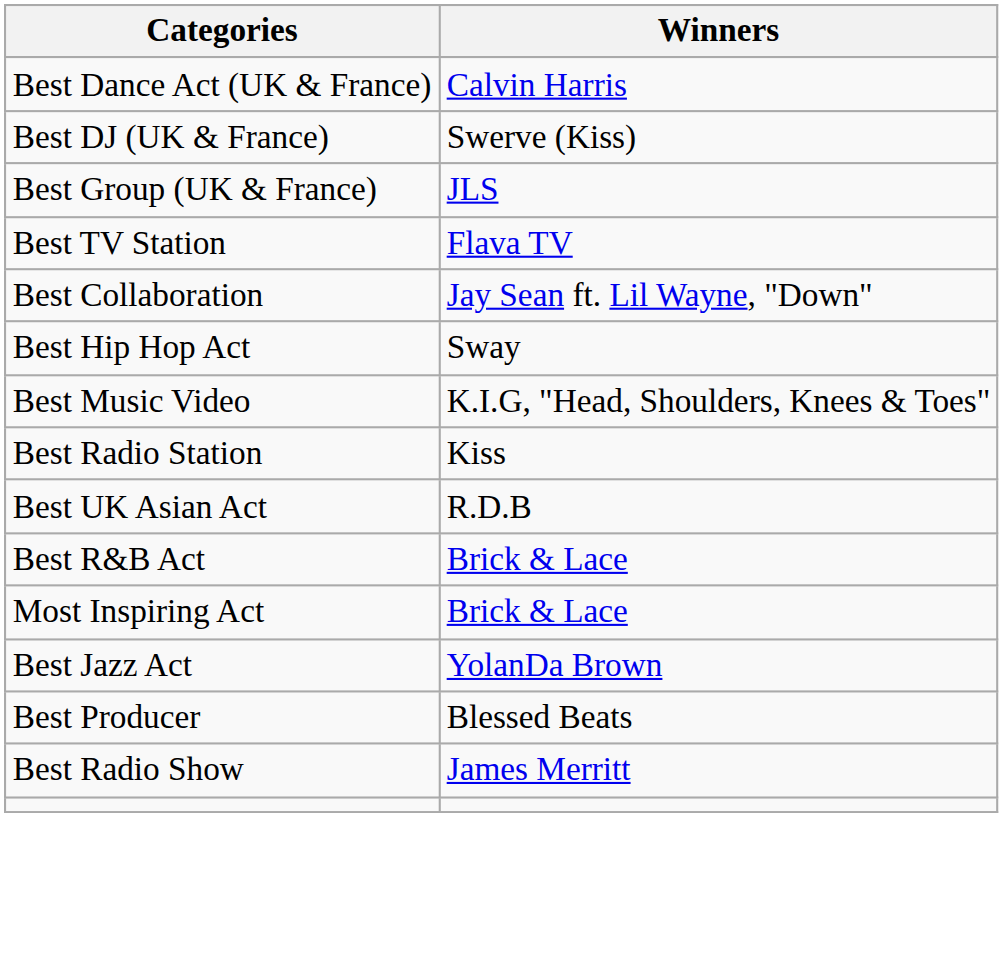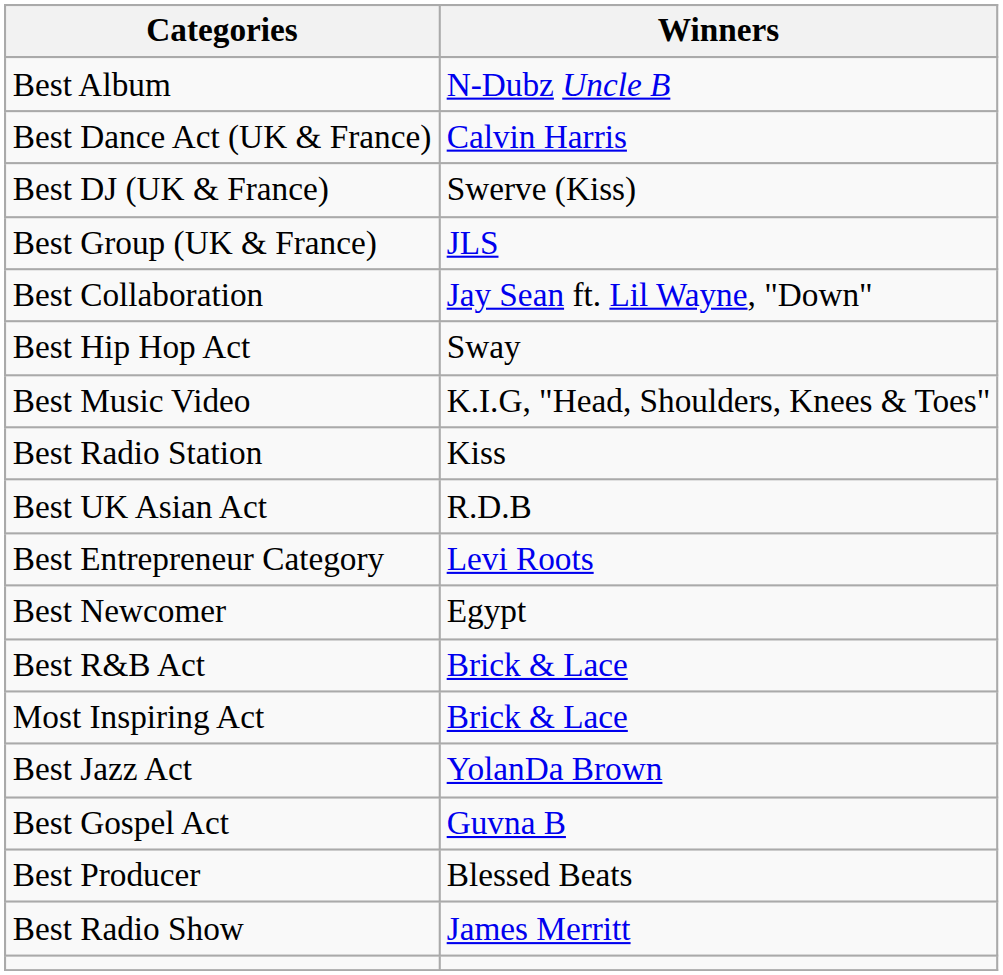+ row: Best Album | N-Dubz Uncle B
- row: Best TV Station | Flava TV
+ row: Best Entrepreneur Category | Levi Roots
+ row: Best Newcomer | Egypt
+ row: Best Gospel Act | Guvna B
